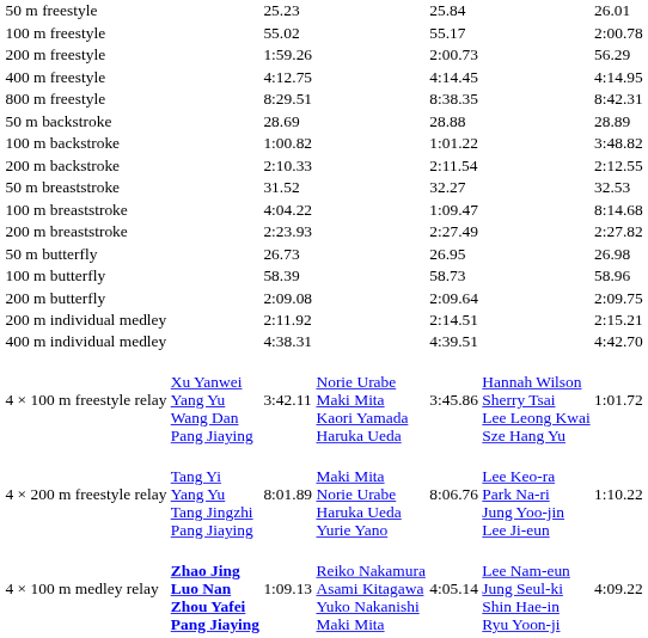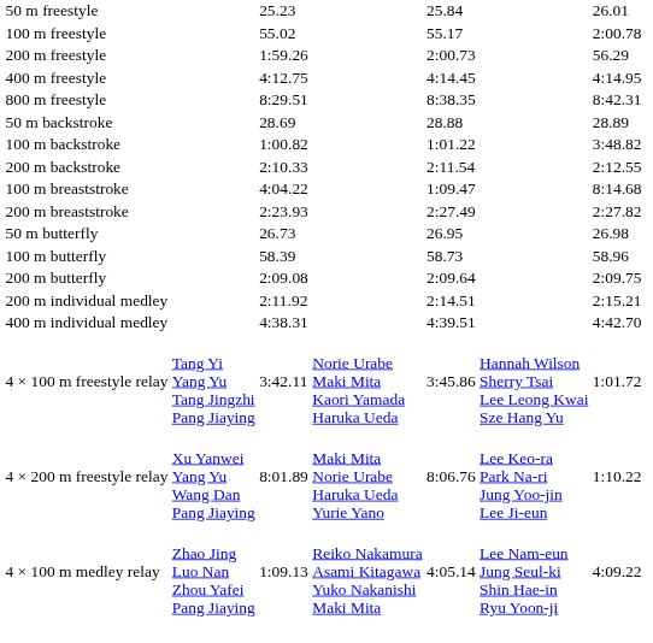- row: 50 m breaststroke | 31.52 | 32.27 | 32.53
4 × 100 m freestyle relay | column 2: Xu Yanwei Yang Yu Wang Dan Pang Jiaying -> Tang Yi Yang Yu Tang Jingzhi Pang Jiaying
4 × 200 m freestyle relay | column 2: Tang Yi Yang Yu Tang Jingzhi Pang Jiaying -> Xu Yanwei Yang Yu Wang Dan Pang Jiaying
4 × 100 m medley relay | column 2: bold -> normal
